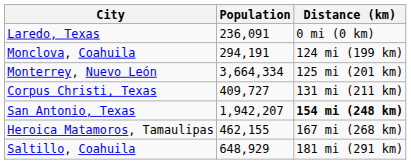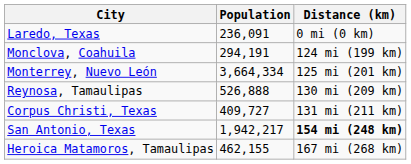+ row: Reynosa, Tamaulipas | 526,888 | 130 mi (209 km)
San Antonio, Texas | Population: 1,942,207 -> 1,942,217
- row: Saltillo, Coahuila | 648,929 | 181 mi (291 km)
